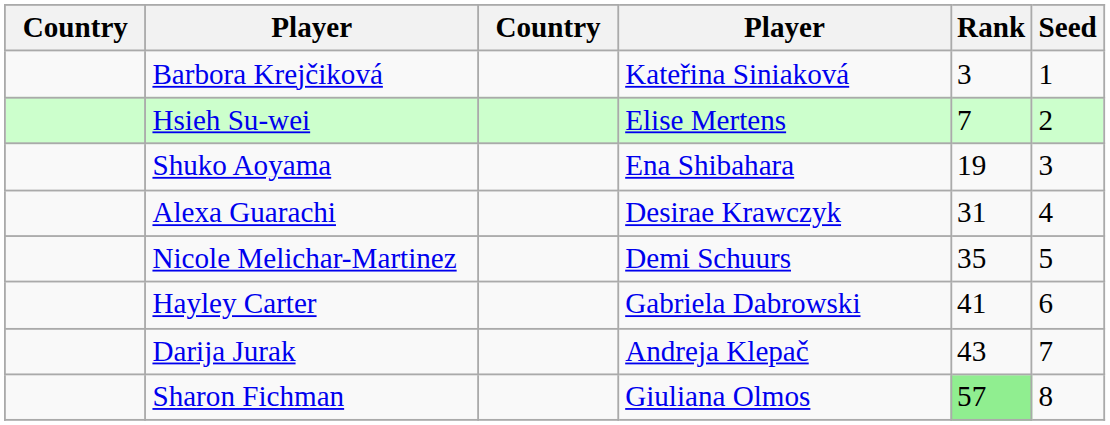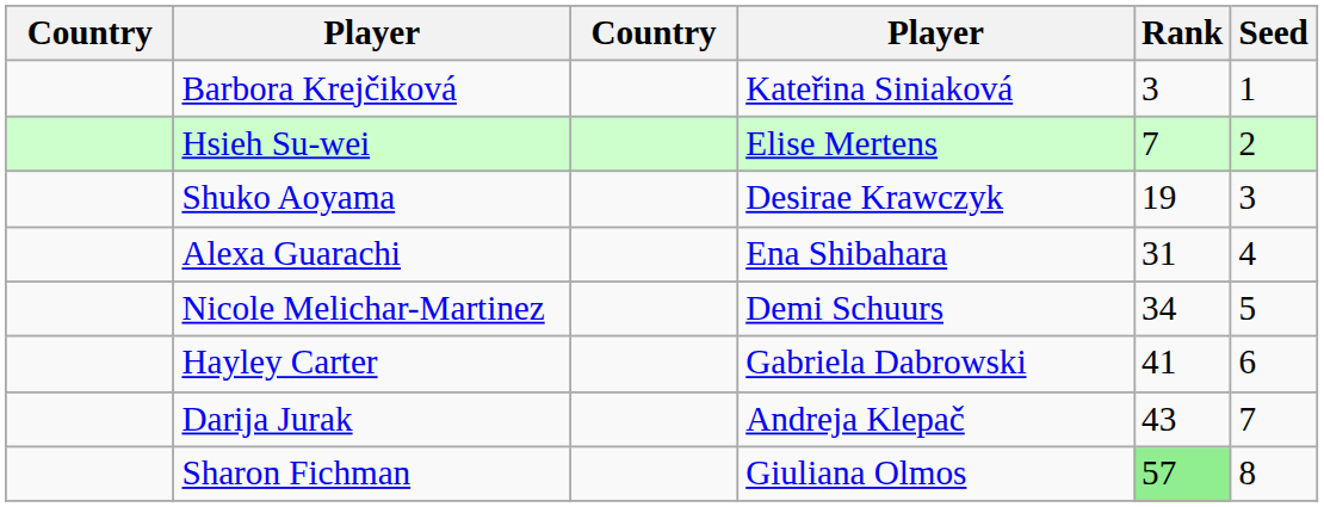Shuko Aoyama | column 4: Ena Shibahara -> Desirae Krawczyk
Alexa Guarachi | column 4: Desirae Krawczyk -> Ena Shibahara
Nicole Melichar-Martinez | Rank: 35 -> 34
